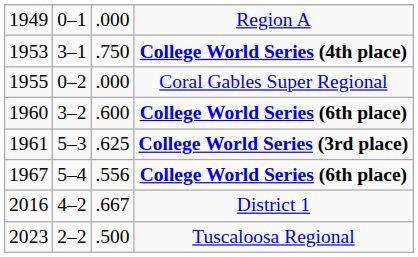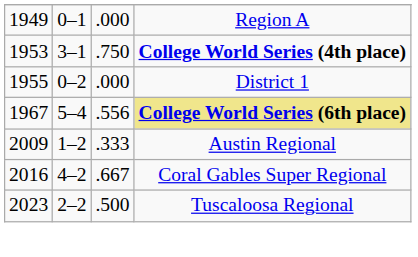1955 | column 4: Coral Gables Super Regional -> District 1
- row: 1960 | 3–2 | .600 | College World Series (6th place)
- row: 1961 | 5–3 | .625 | College World Series (3rd place)
1967 | column 4: no background -> khaki background
+ row: 2009 | 1–2 | .333 | Austin Regional
2016 | column 4: District 1 -> Coral Gables Super Regional
